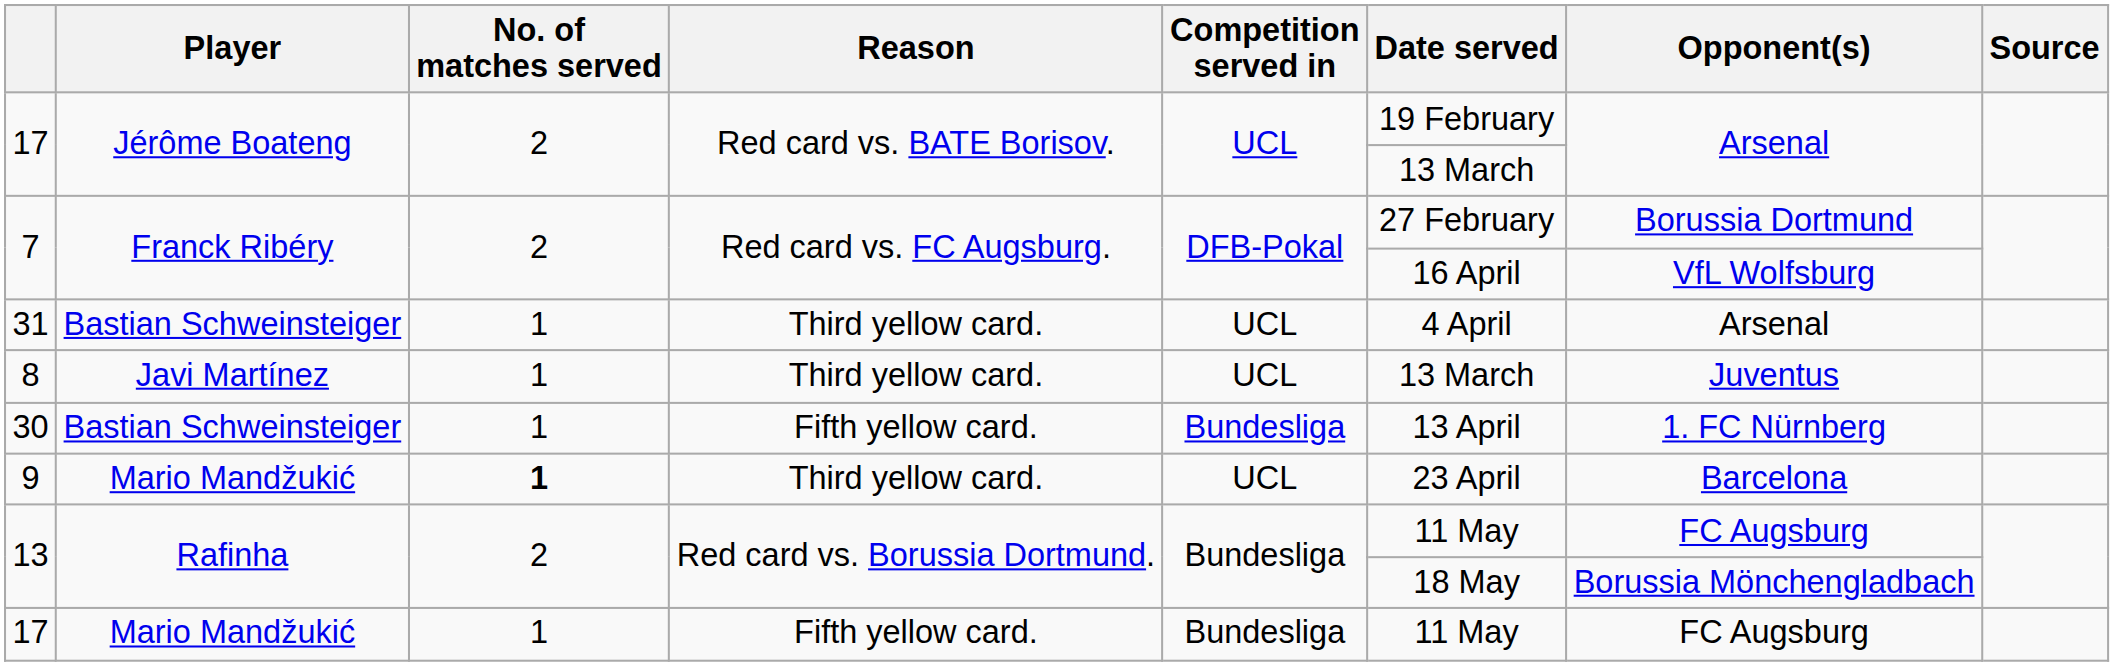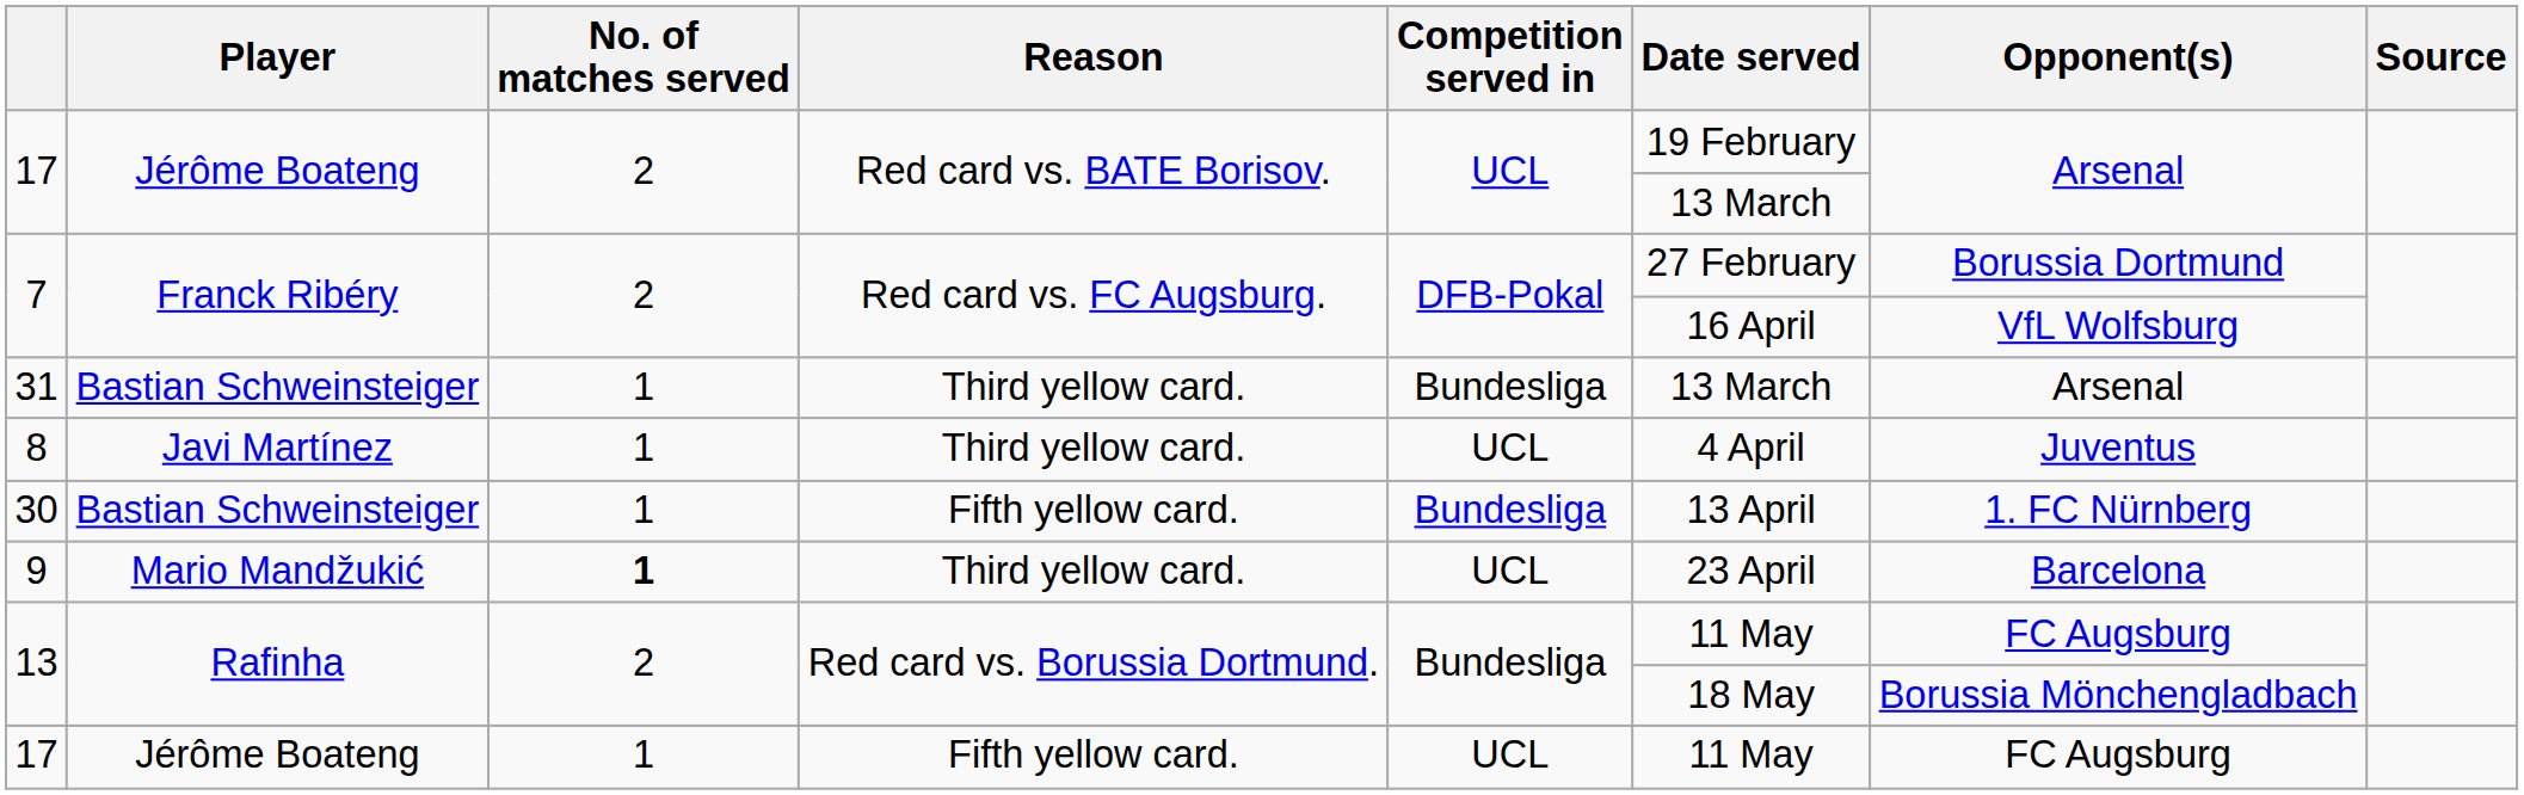31 | Competition served in: UCL -> Bundesliga
31 | Date served: 4 April -> 13 March
8 | Date served: 13 March -> 4 April
17 / Fifth yellow card. | Player: Mario Mandžukić -> Jérôme Boateng
17 / Fifth yellow card. | Competition served in: Bundesliga -> UCL
